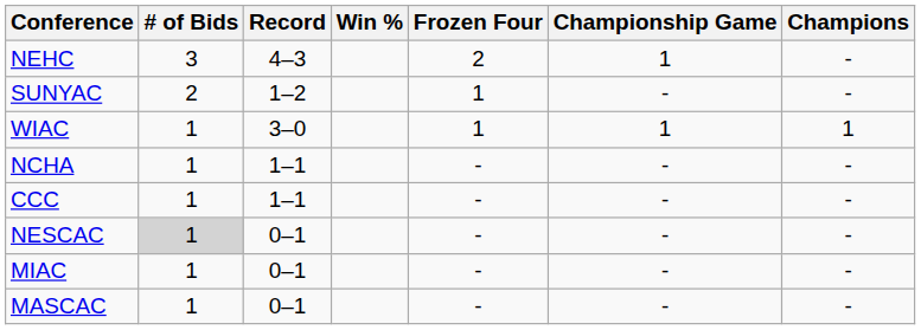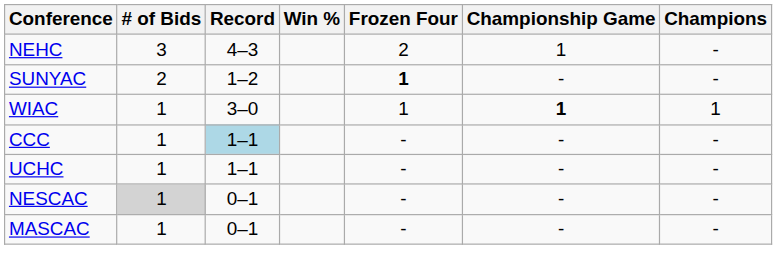SUNYAC | Frozen Four: normal -> bold
WIAC | Championship Game: normal -> bold
- row: NCHA | 1 | 1–1 | - | - | -
CCC | Record: no background -> lightblue background
+ row: UCHC | 1 | 1–1 | - | - | -
- row: MIAC | 1 | 0–1 | - | - | -
